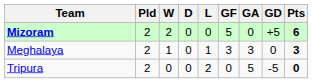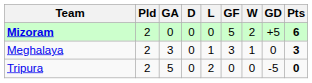columns swapped: W <-> GA
